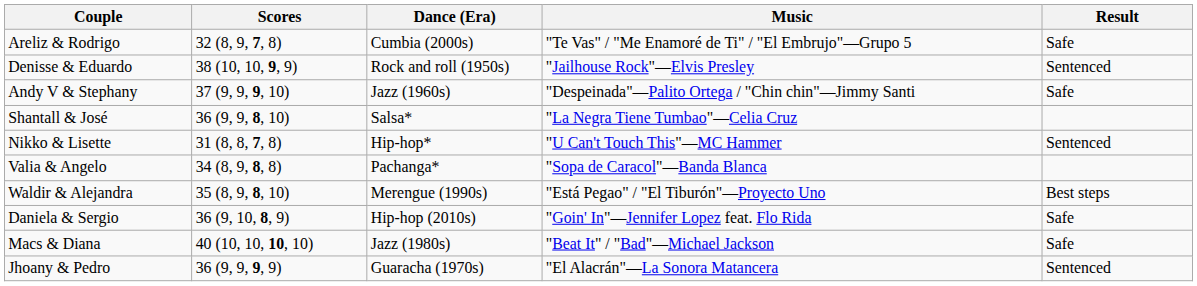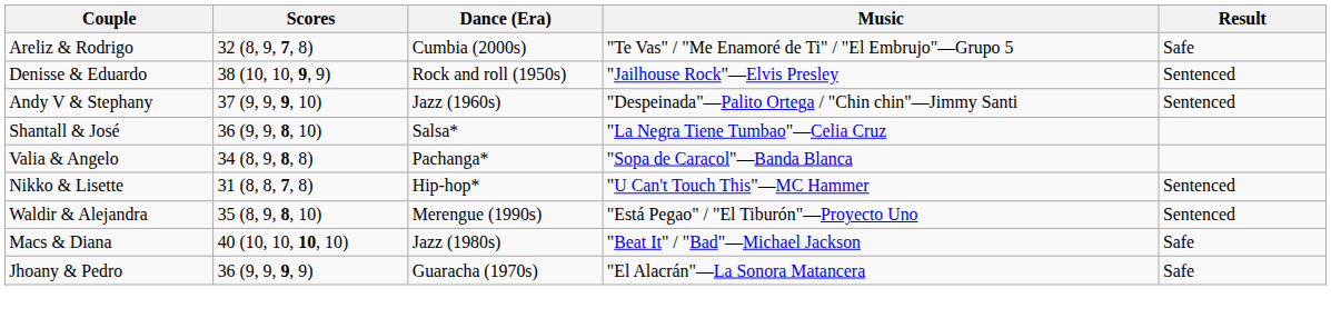Andy V & Stephany | Result: Safe -> Sentenced
rows swapped: Valia & Angelo <-> Nikko & Lisette
Waldir & Alejandra | Result: Best steps -> Sentenced
- row: Daniela & Sergio | 36 (9, 10, 8, 9) | Hip-hop (2010s) | "Goin' In"—Jennifer Lopez feat. Flo Rida | Safe
Jhoany & Pedro | Result: Sentenced -> Safe
